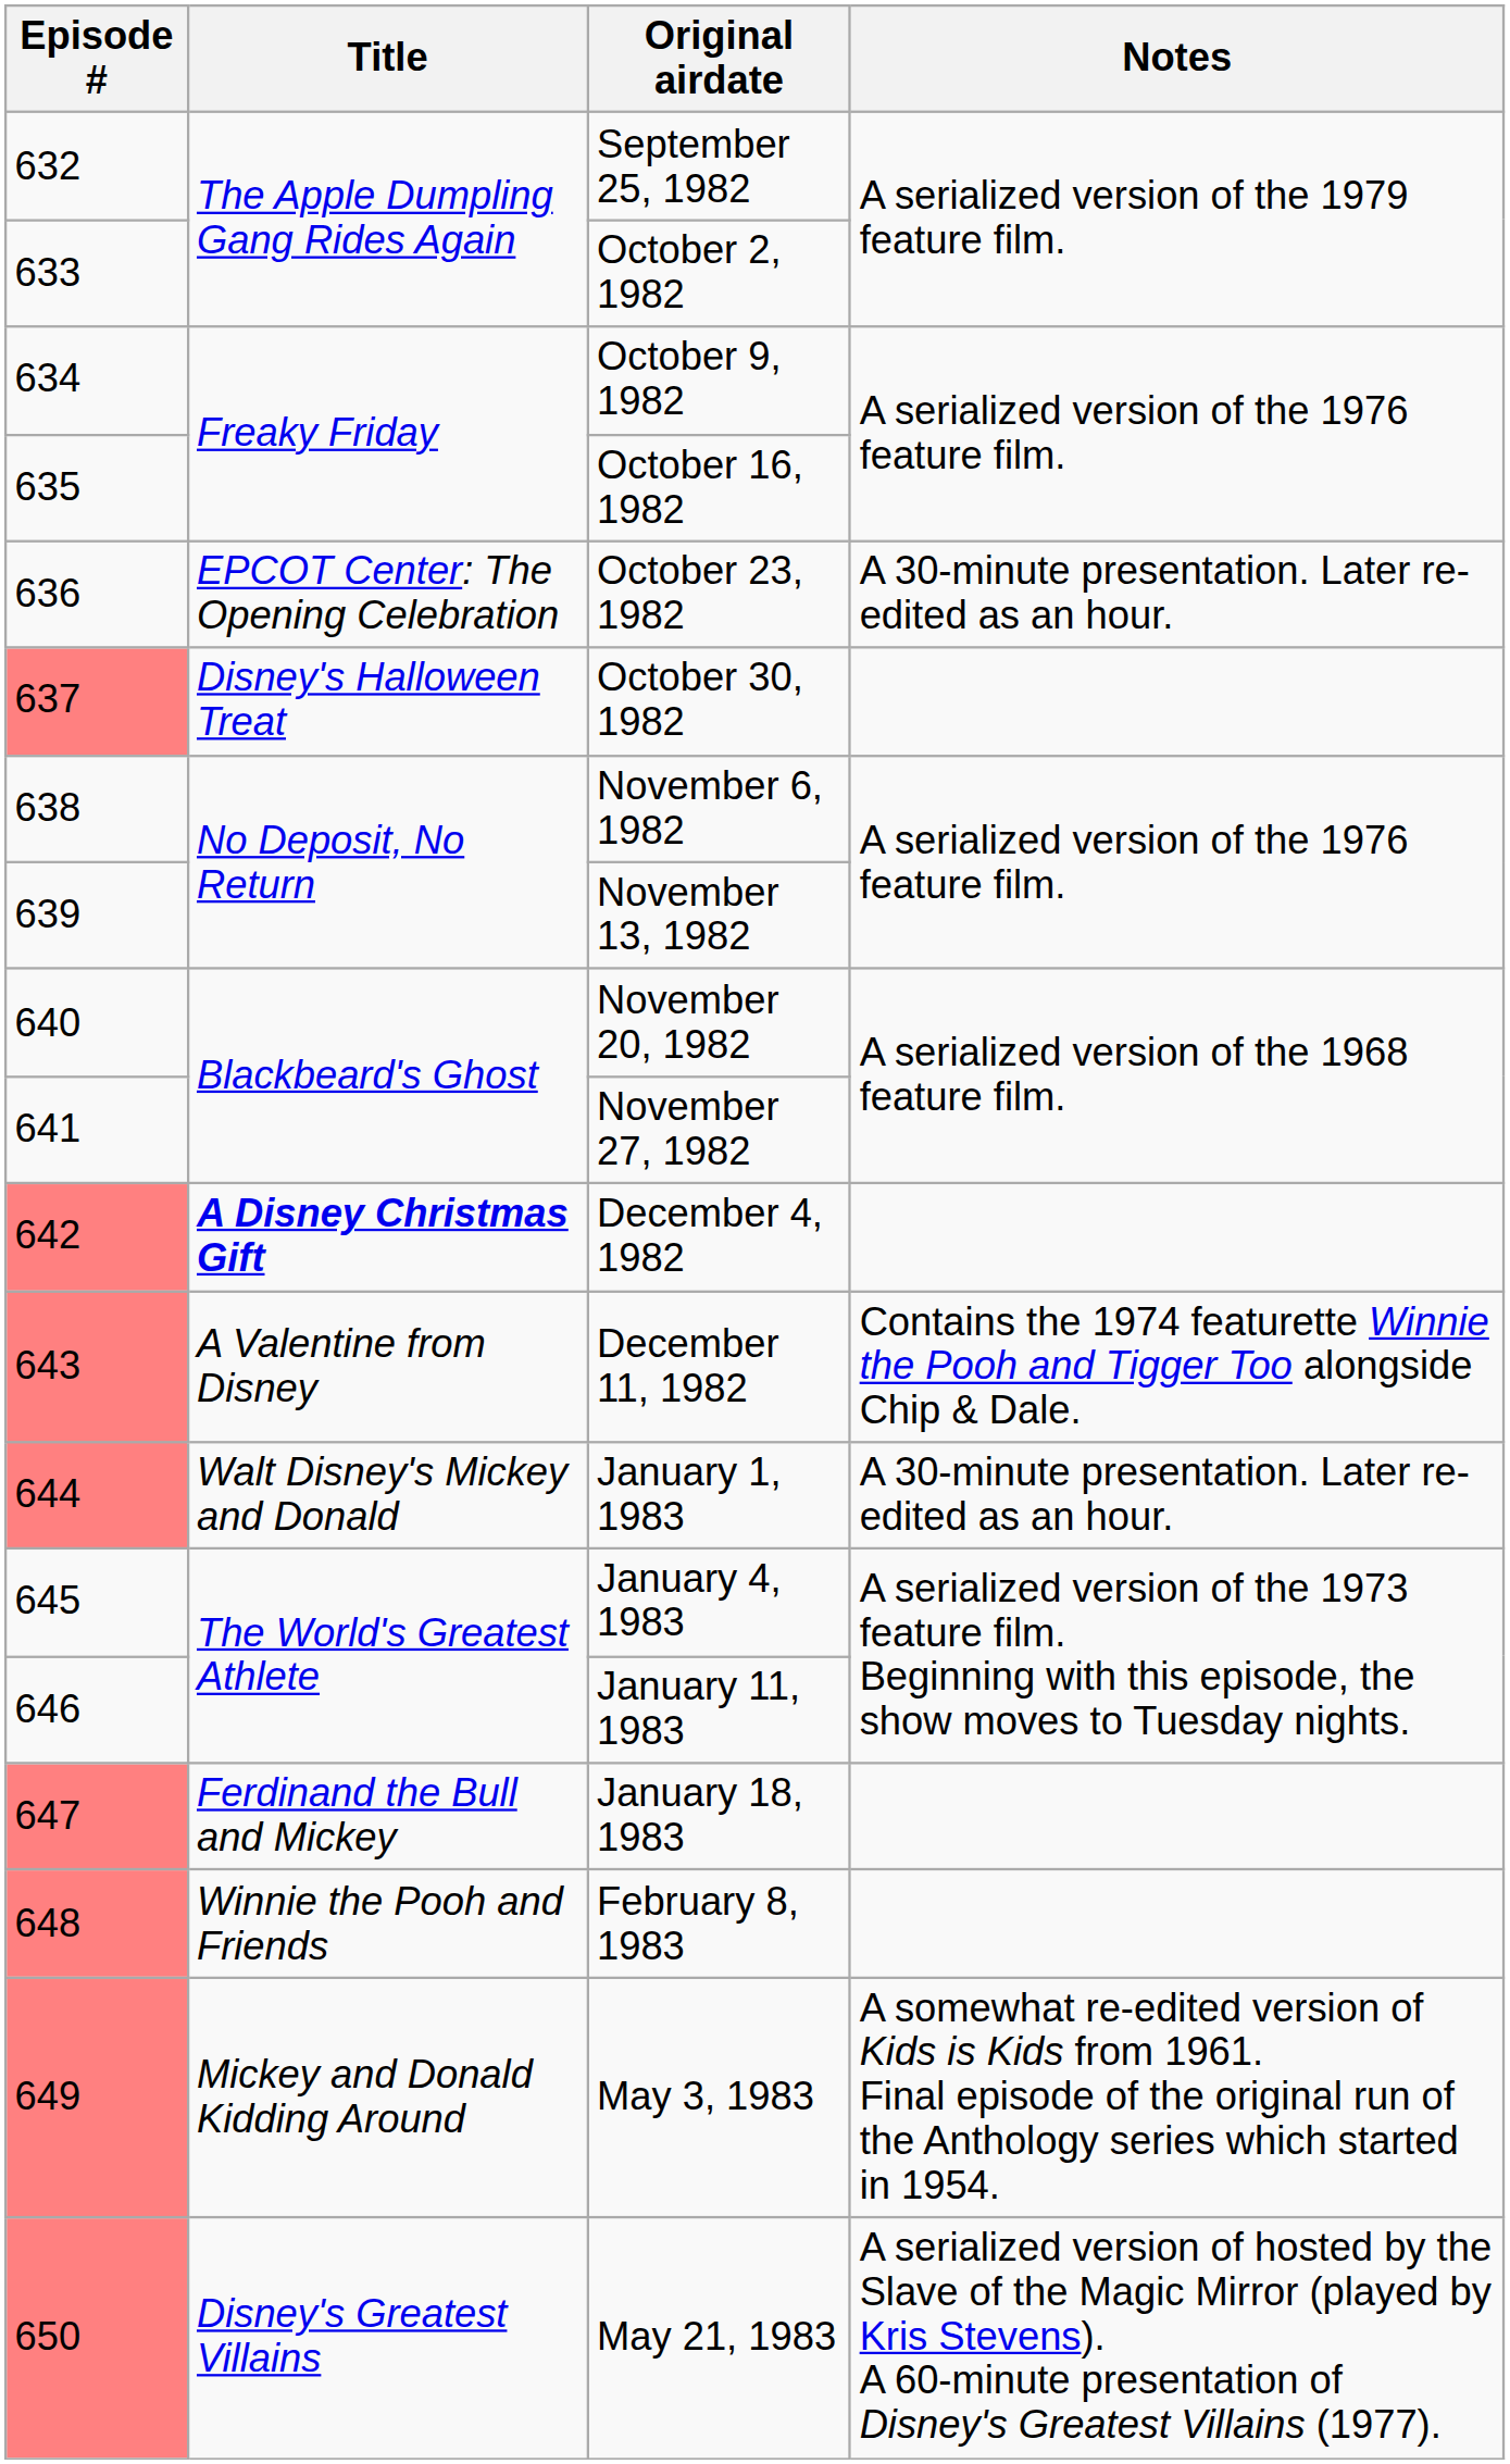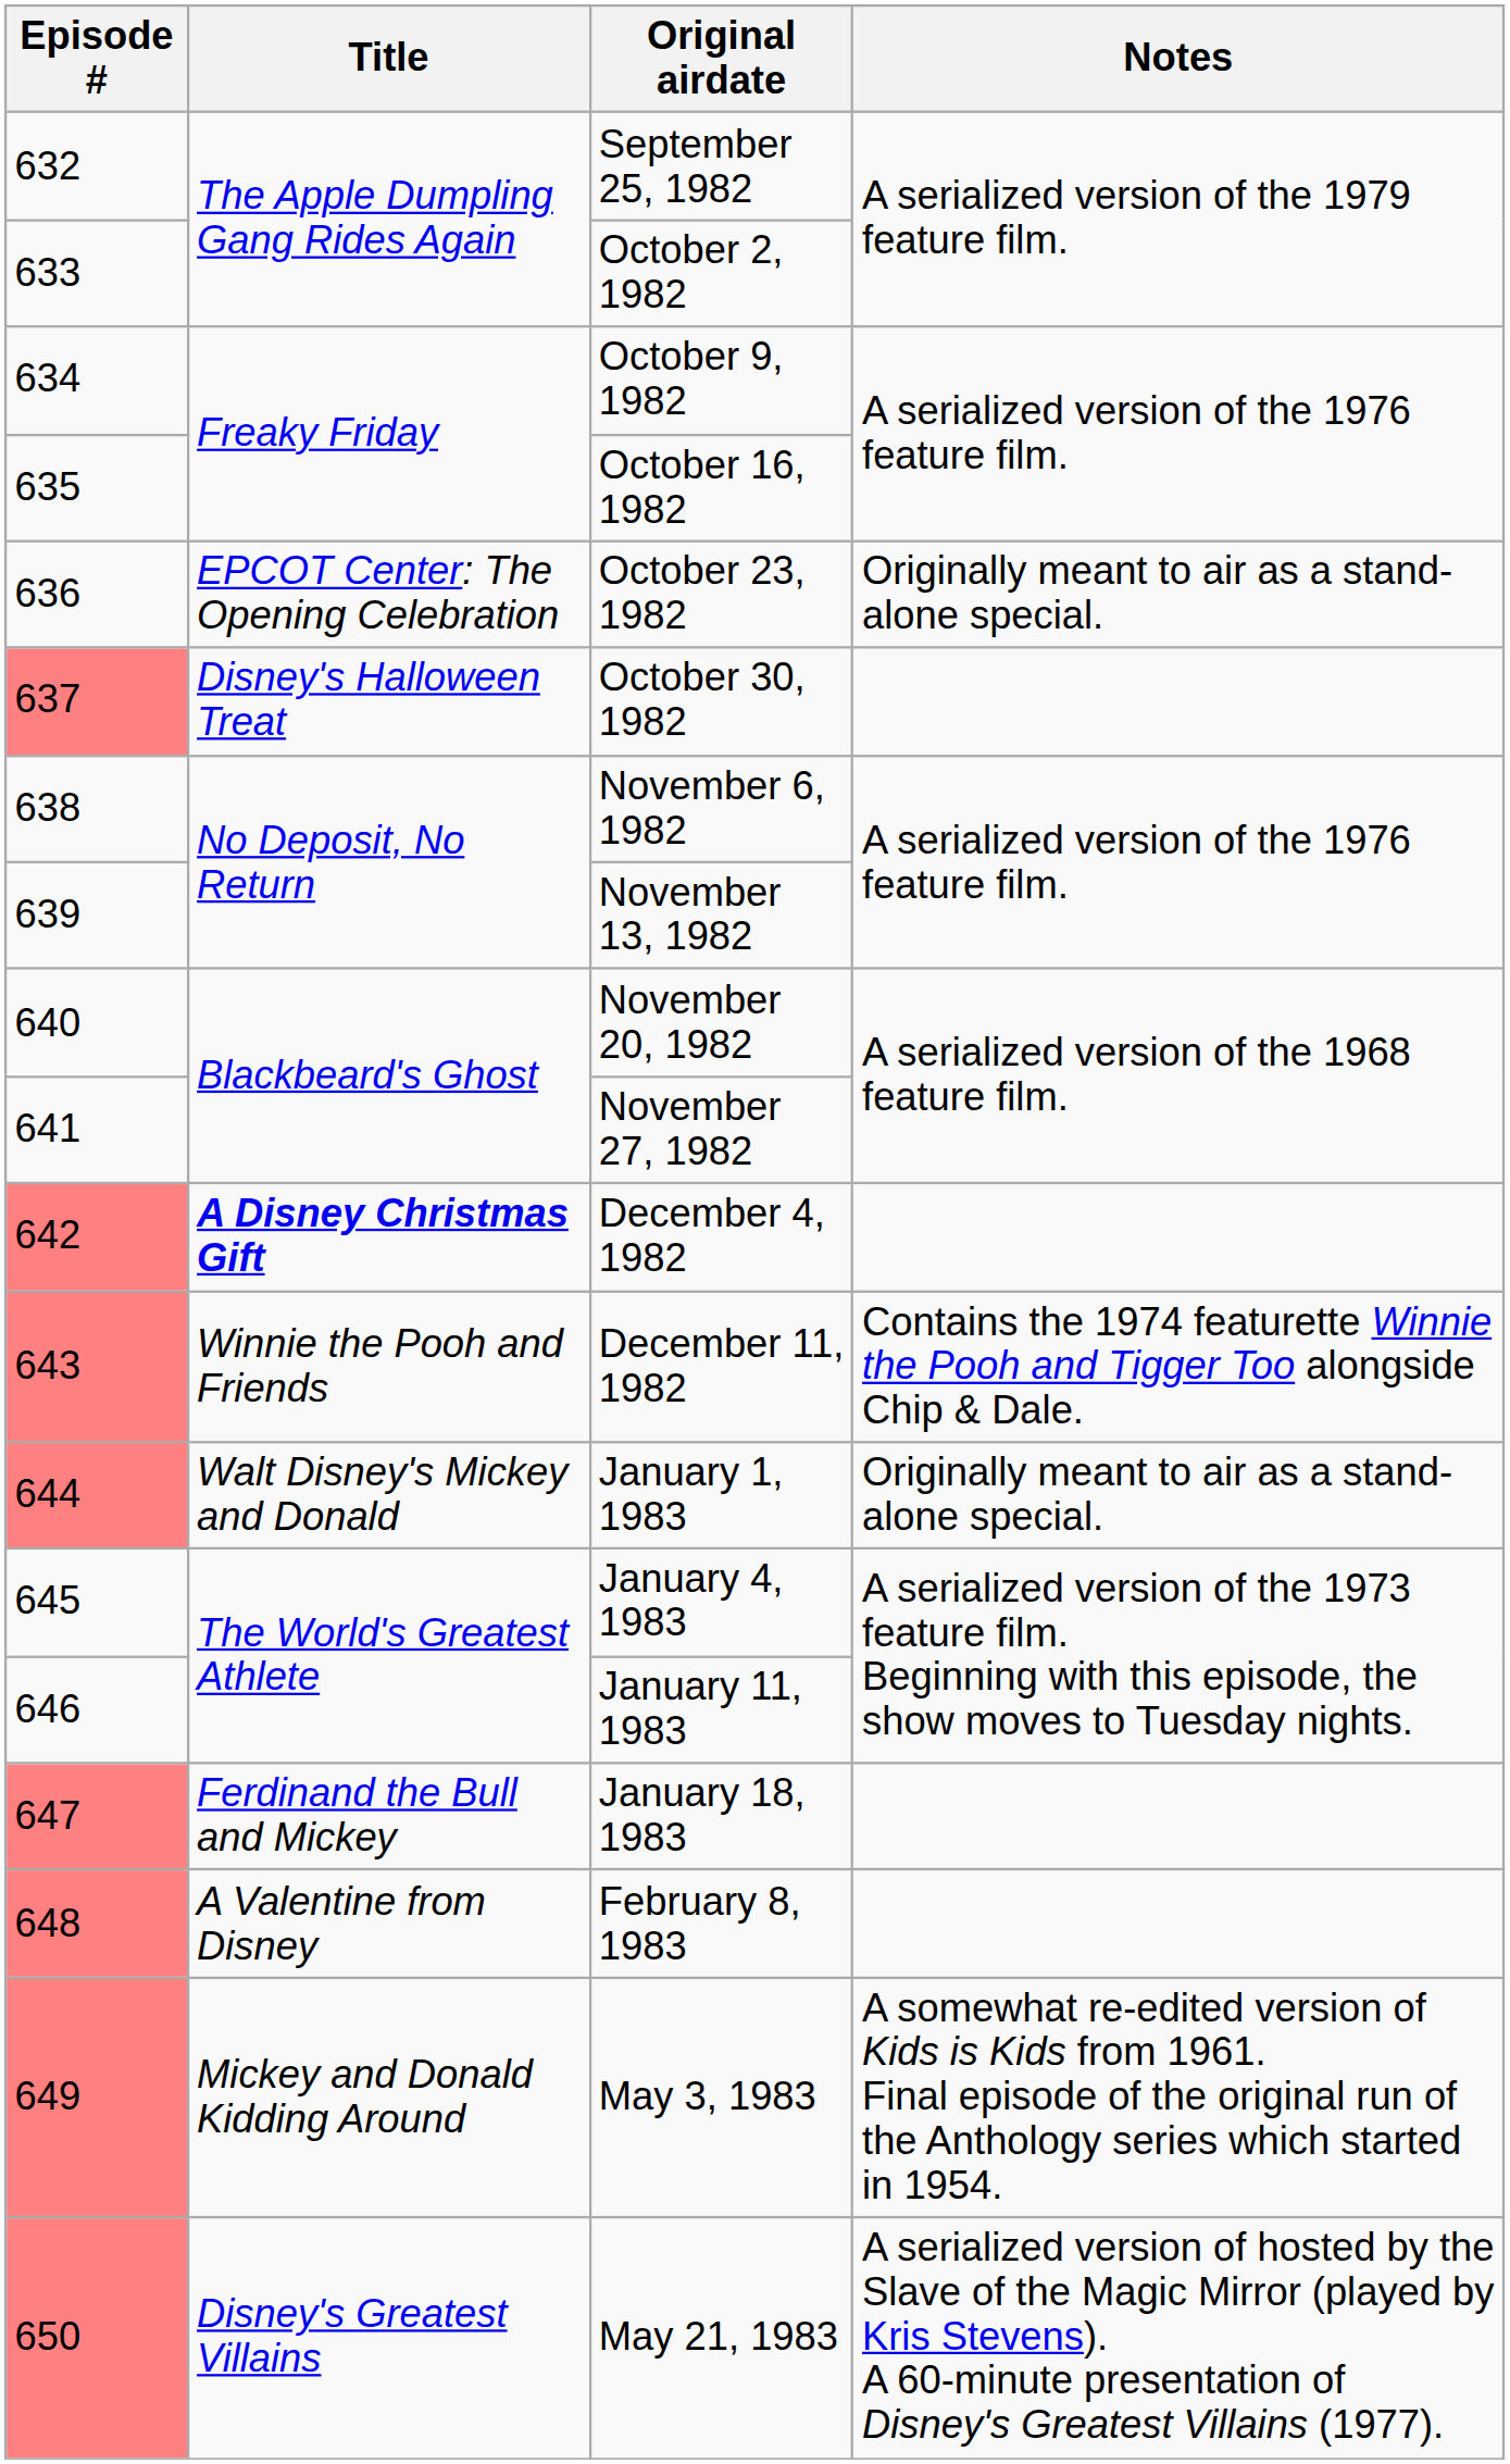October 23, 1982 | Notes: A 30-minute presentation. Later re-edited as an hour. -> Originally meant to air as a stand-alone special.
December 11, 1982 | Title: A Valentine from Disney -> Winnie the Pooh and Friends
January 1, 1983 | Notes: A 30-minute presentation. Later re-edited as an hour. -> Originally meant to air as a stand-alone special.
February 8, 1983 | Title: Winnie the Pooh and Friends -> A Valentine from Disney
